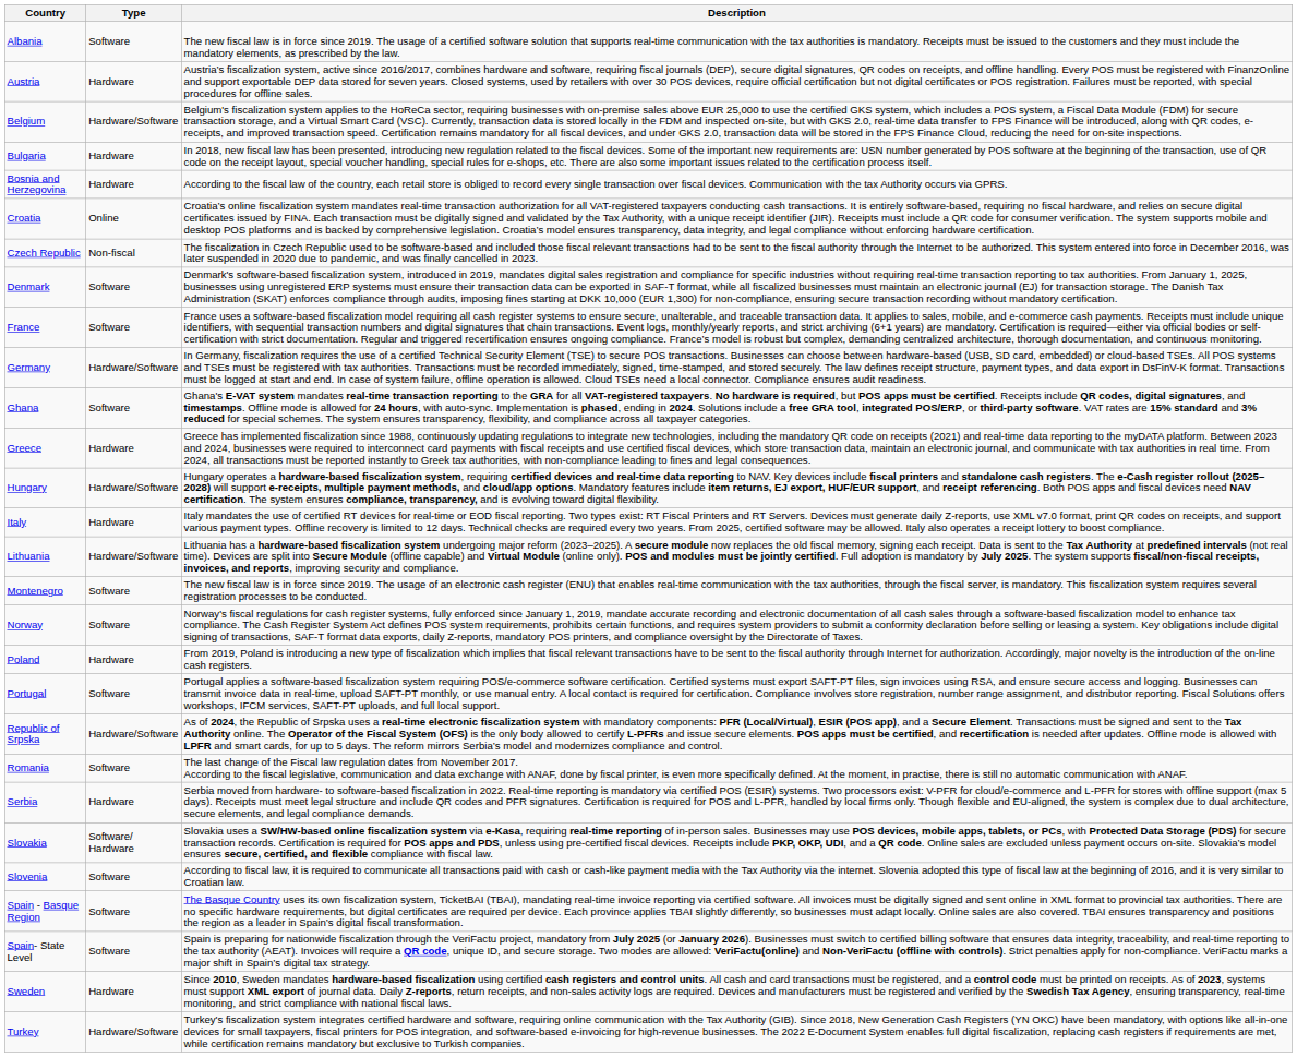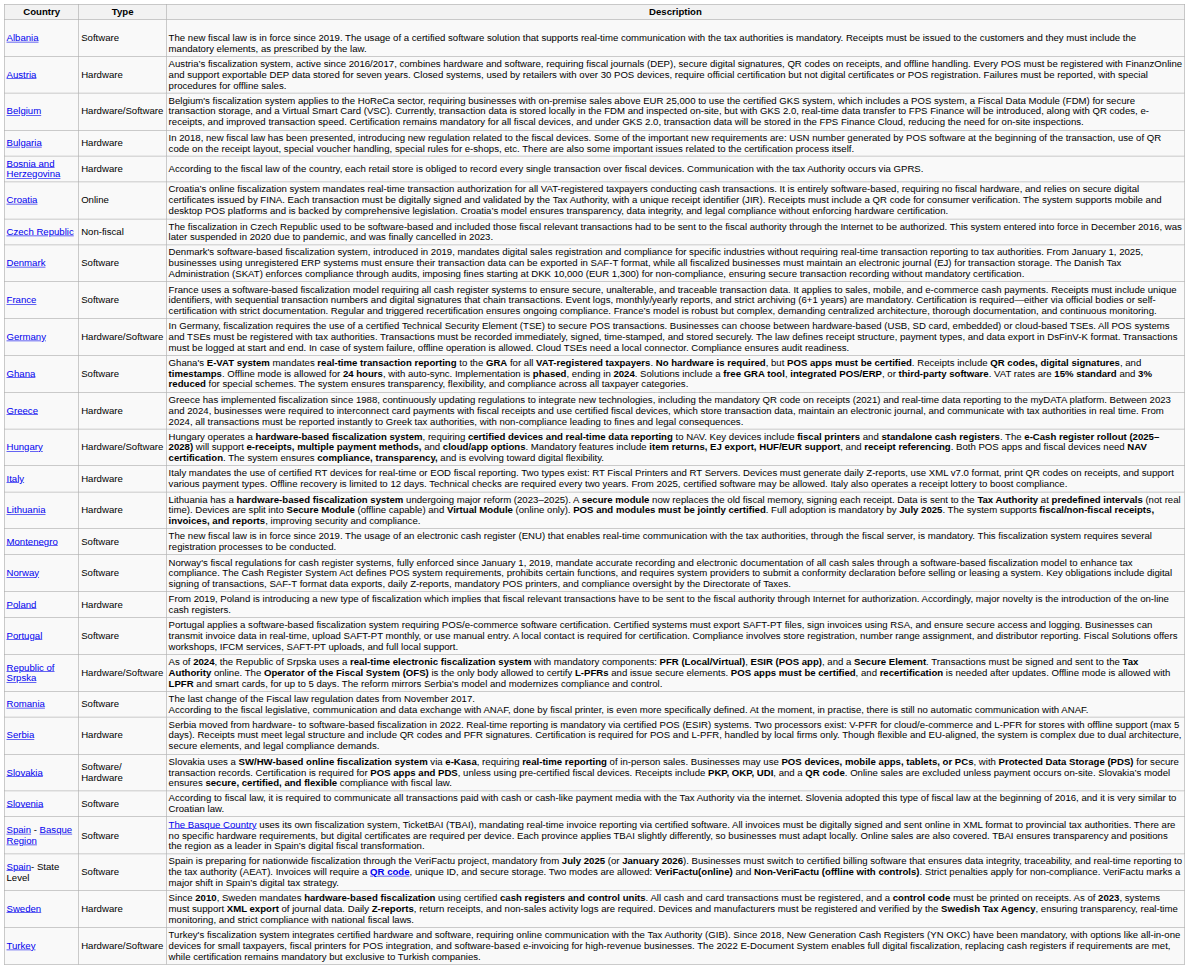Lithuania | Type: Hardware/Software -> Hardware
